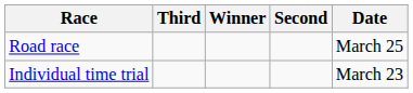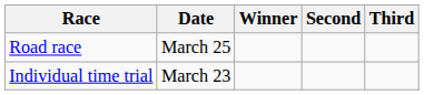columns swapped: Date <-> Third
